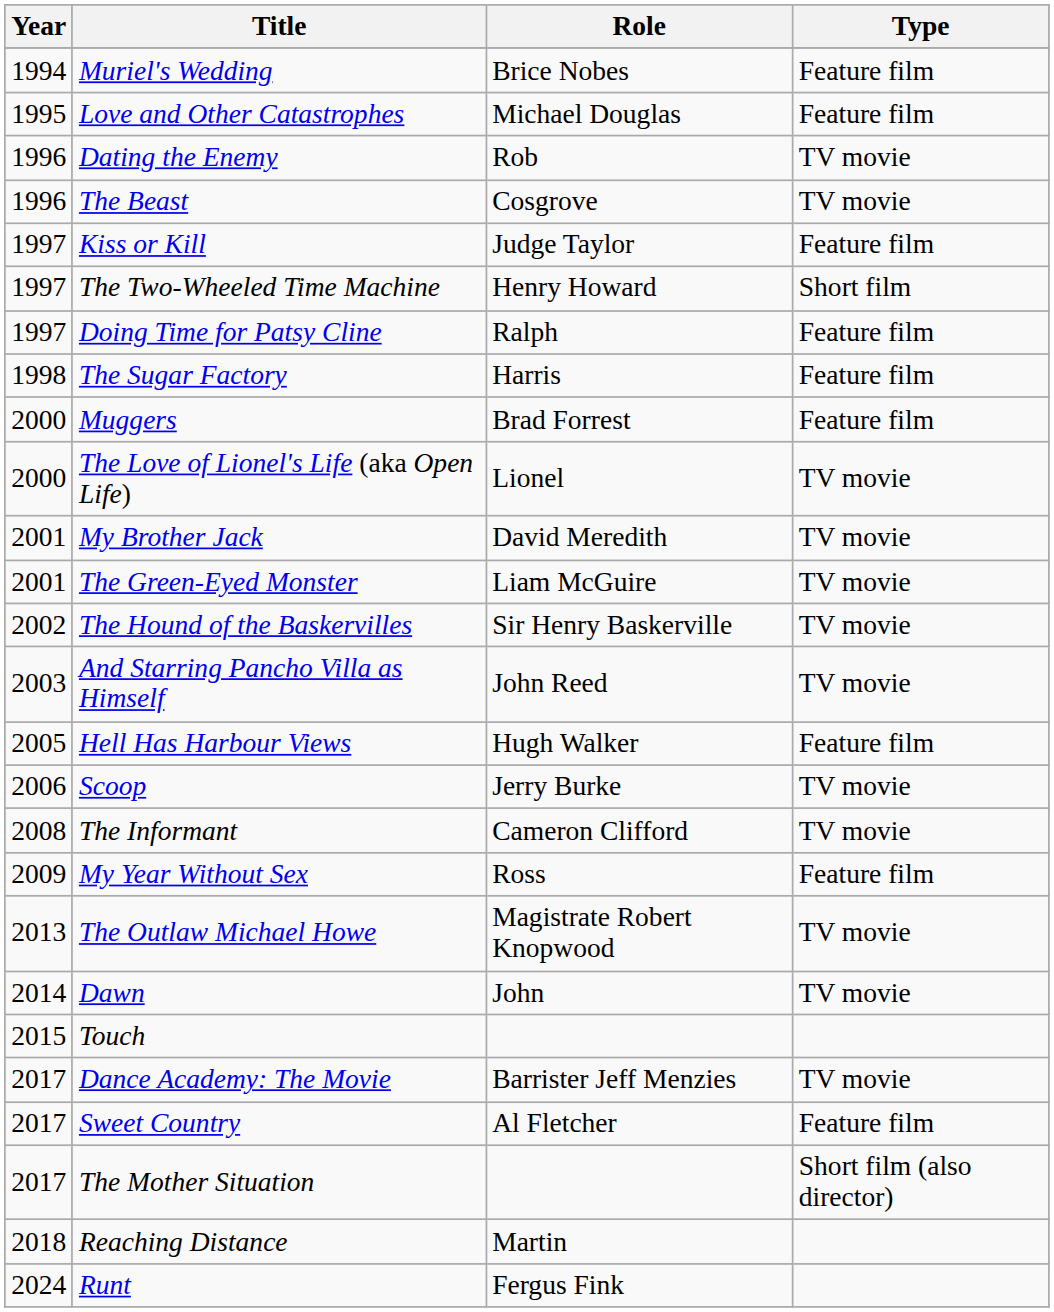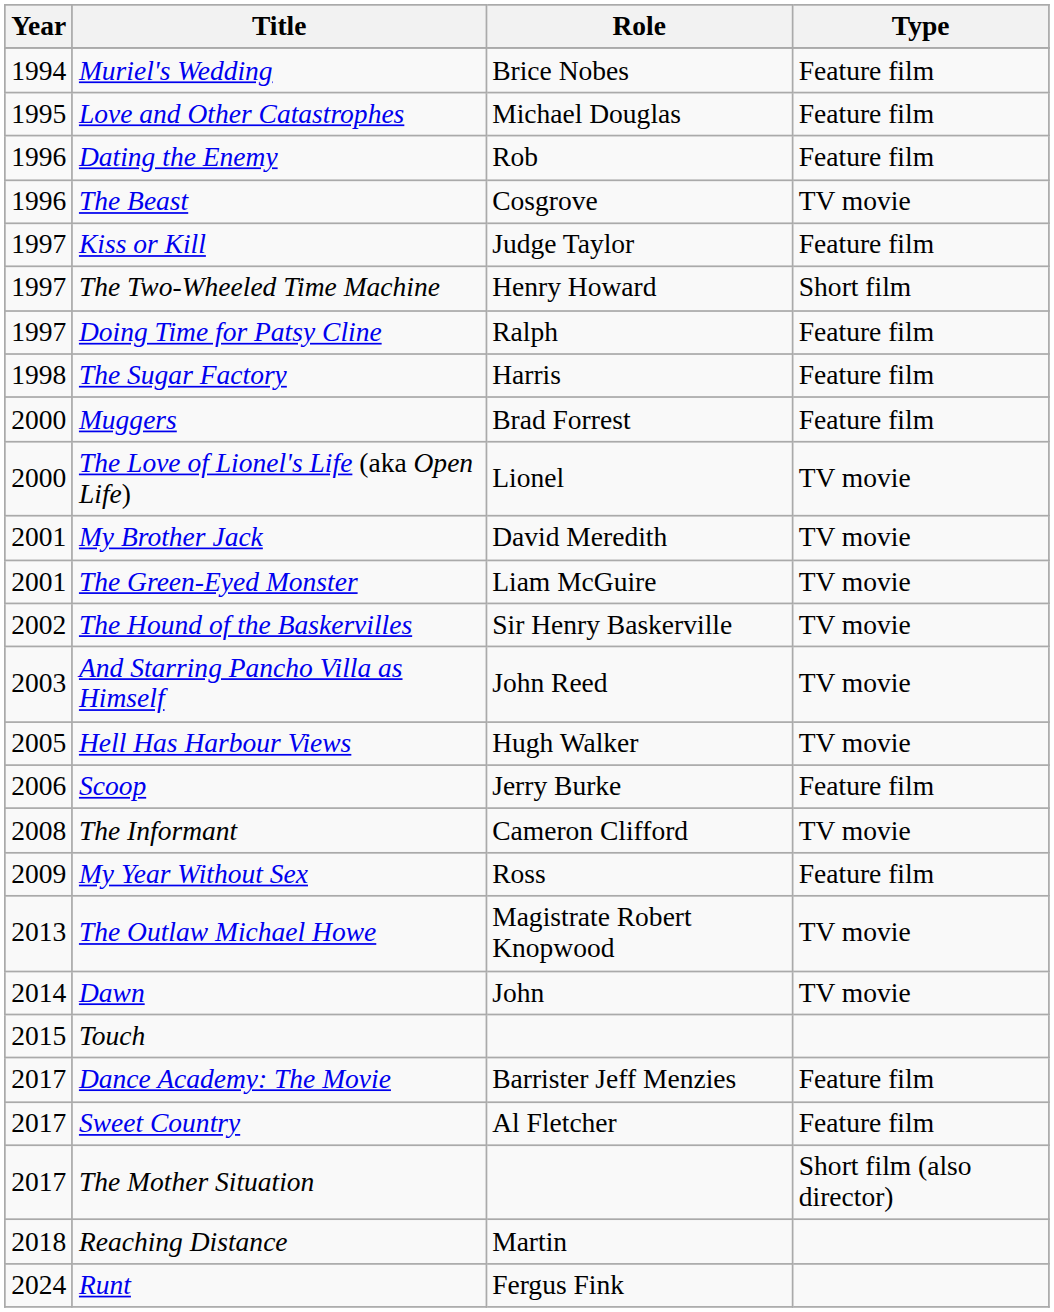Dating the Enemy | Type: TV movie -> Feature film
Hell Has Harbour Views | Type: Feature film -> TV movie
Scoop | Type: TV movie -> Feature film
Dance Academy: The Movie | Type: TV movie -> Feature film
